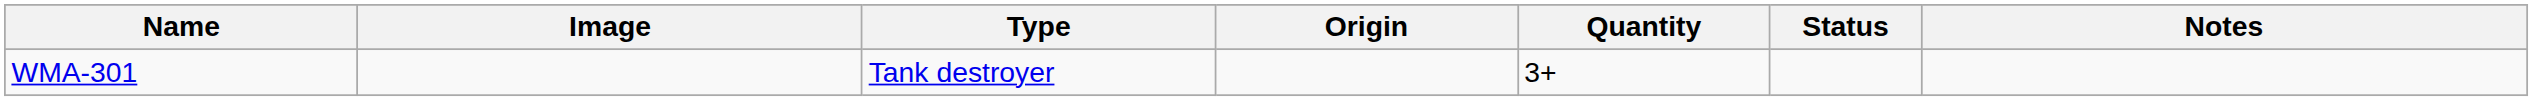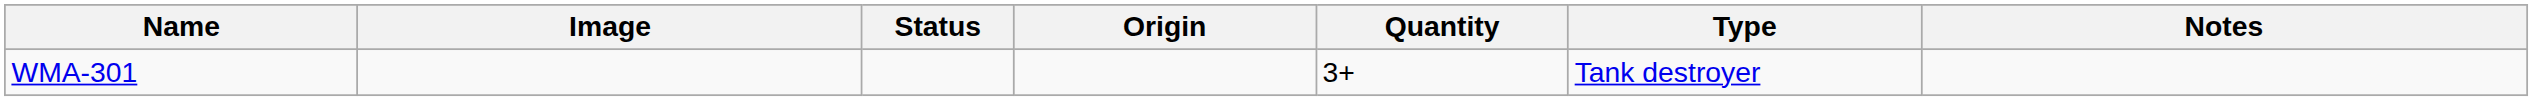columns swapped: Type <-> Status
